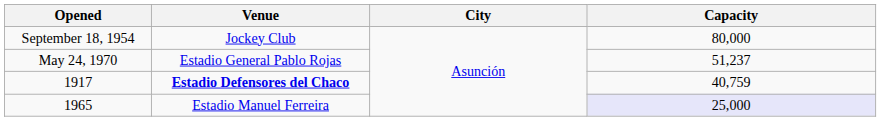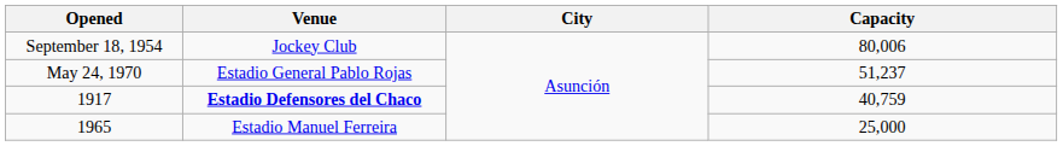September 18, 1954 | Capacity: 80,000 -> 80,006
1965 | Capacity: lavender background -> no background
